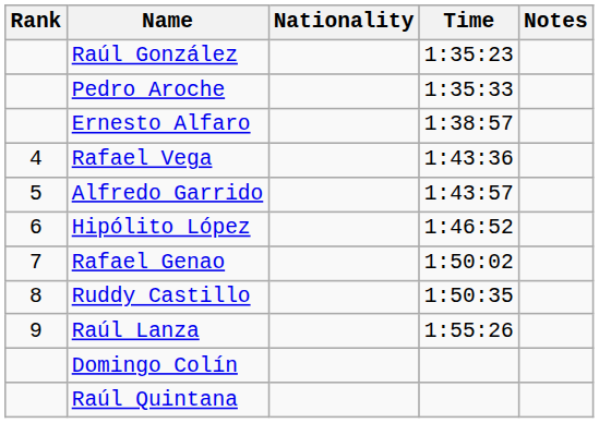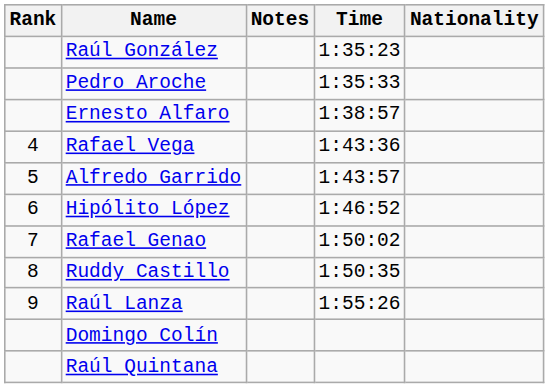columns swapped: Nationality <-> Notes
